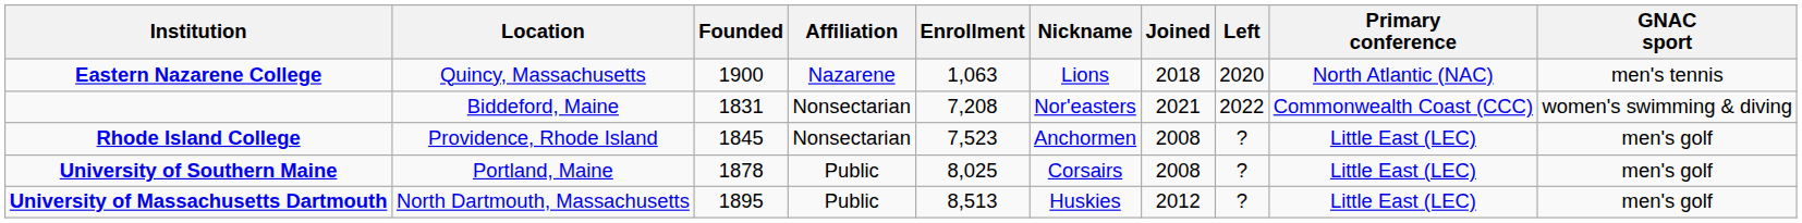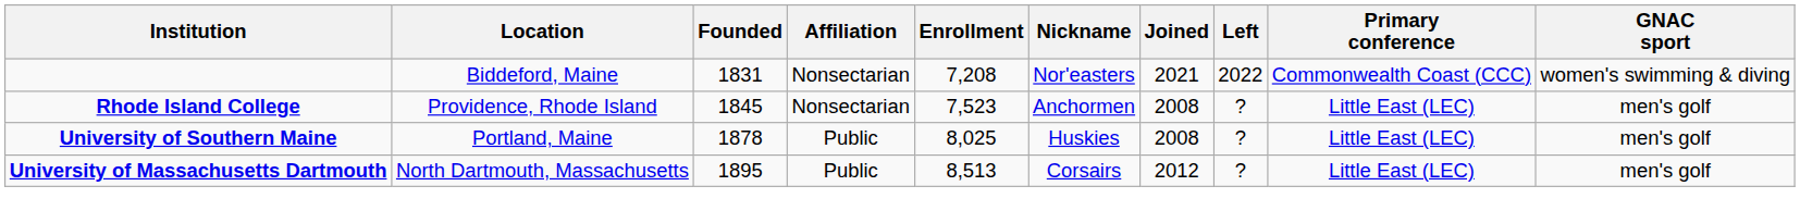- row: Eastern Nazarene College | Quincy, Massachusetts | 1900 | Nazarene | 1,063 | Lions | 2018 | 2020 | North Atlantic (NAC) | men's tennis
University of Southern Maine | Nickname: Corsairs -> Huskies
University of Massachusetts Dartmouth | Nickname: Huskies -> Corsairs
